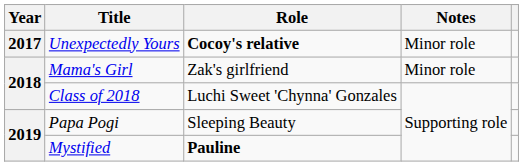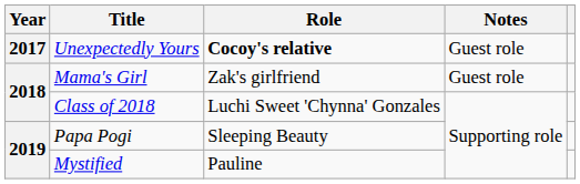Unexpectedly Yours | Notes: Minor role -> Guest role
Mama's Girl | Notes: Minor role -> Guest role
Mystified | Role: bold -> normal
